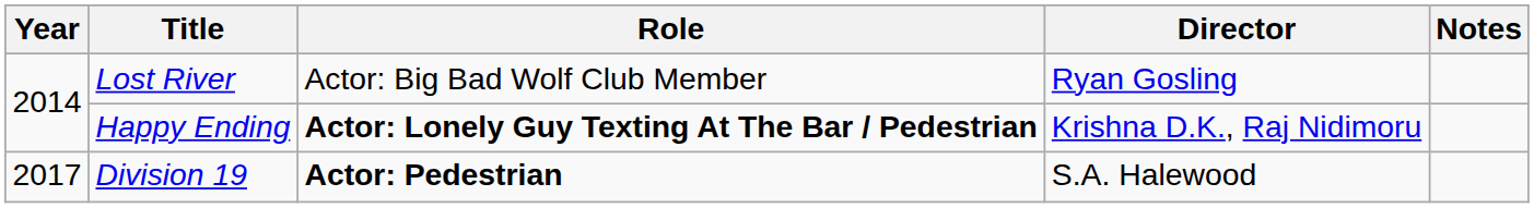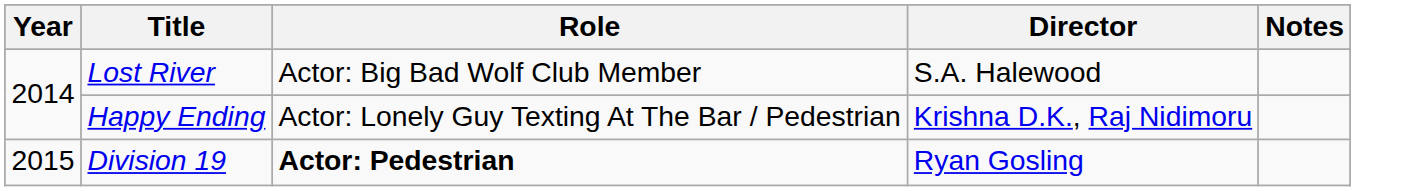Lost River | Director: Ryan Gosling -> S.A. Halewood
Happy Ending | Role: bold -> normal
Division 19 | Year: 2017 -> 2015
Division 19 | Director: S.A. Halewood -> Ryan Gosling
